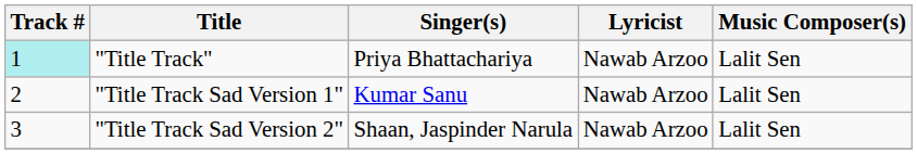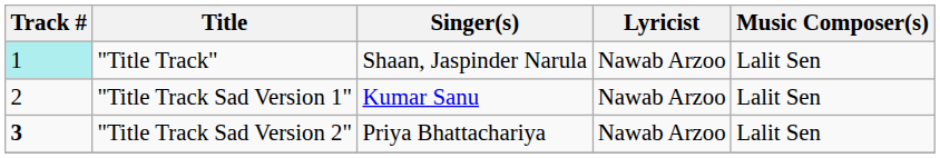"Title Track" | Singer(s): Priya Bhattachariya -> Shaan, Jaspinder Narula
"Title Track Sad Version 2" | Track #: normal -> bold
"Title Track Sad Version 2" | Singer(s): Shaan, Jaspinder Narula -> Priya Bhattachariya
